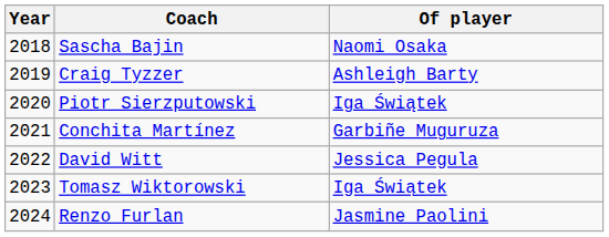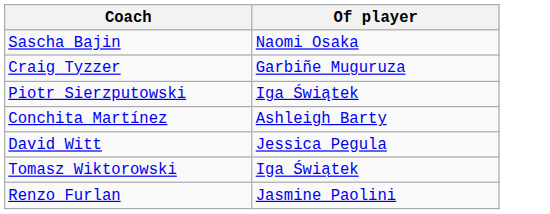- column: Year | 2018 | 2019 | 2020 | 2021 | 2022 | 2023 | 2024
Craig Tyzzer | Of player: Ashleigh Barty -> Garbiñe Muguruza
Conchita Martínez | Of player: Garbiñe Muguruza -> Ashleigh Barty
